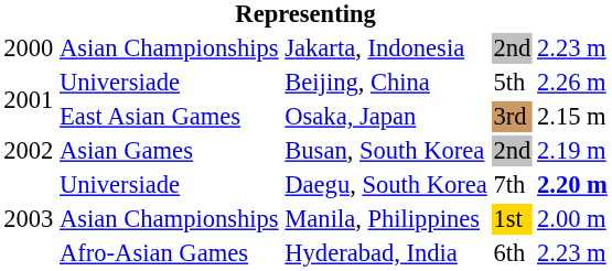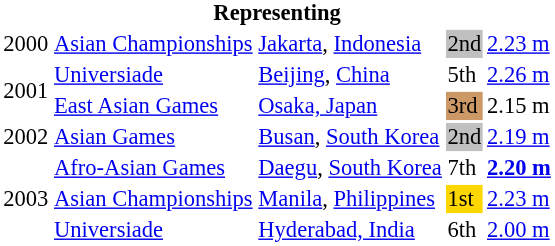Daegu, South Korea | column 2: Universiade -> Afro-Asian Games
Manila, Philippines | column 5: 2.00 m -> 2.23 m
Hyderabad, India | column 2: Afro-Asian Games -> Universiade
Hyderabad, India | column 5: 2.23 m -> 2.00 m
